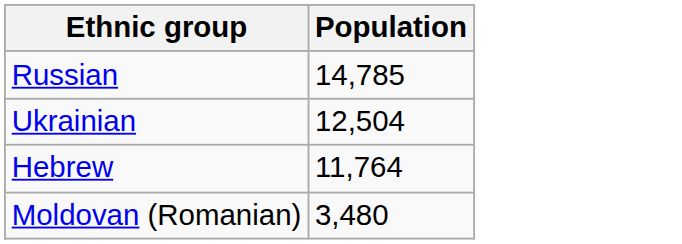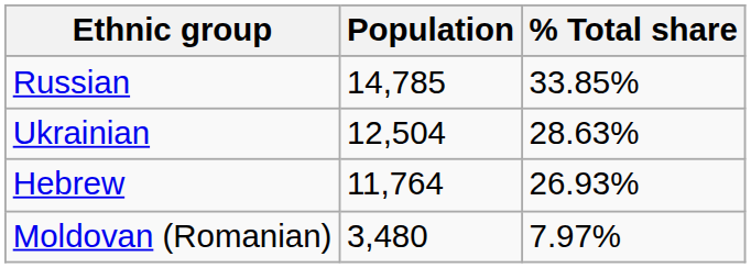+ column: % Total share | 33.85% | 28.63% | 26.93% | 7.97%
